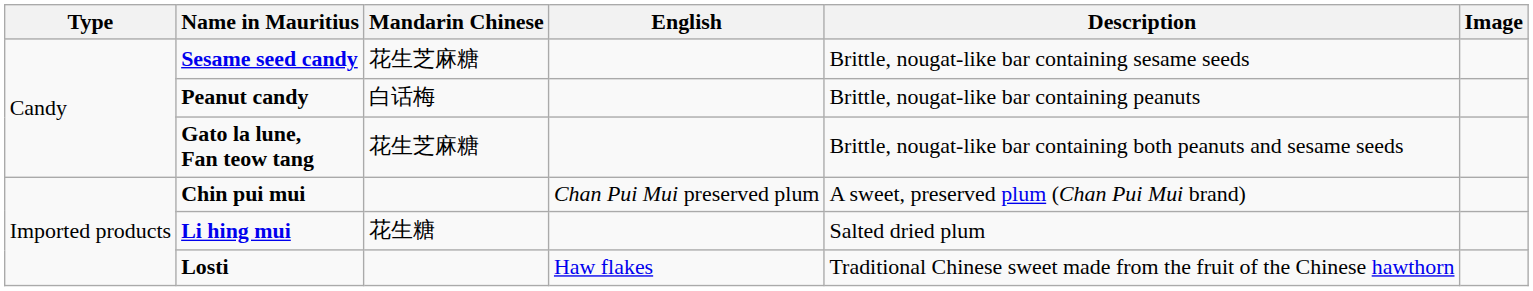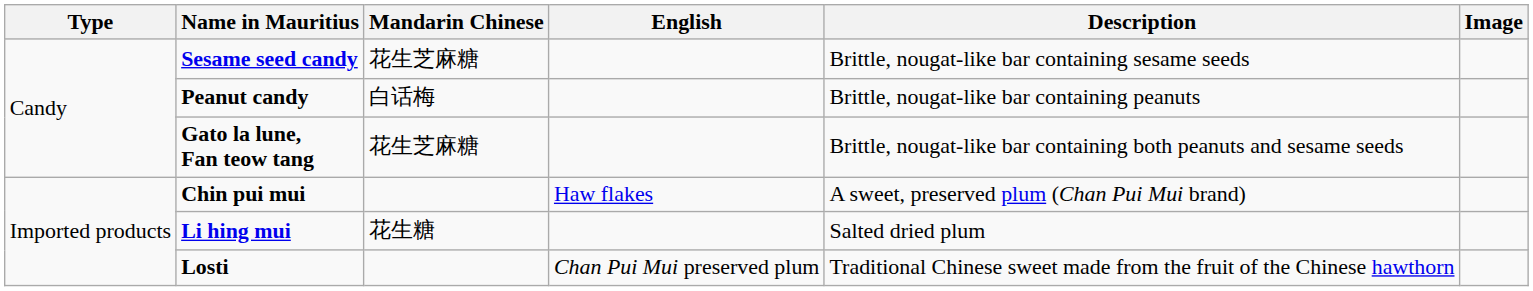Chin pui mui | English: Chan Pui Mui preserved plum -> Haw flakes
Losti | English: Haw flakes -> Chan Pui Mui preserved plum
